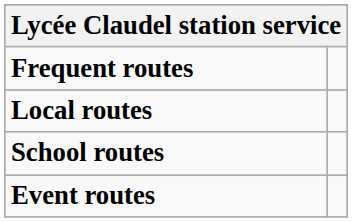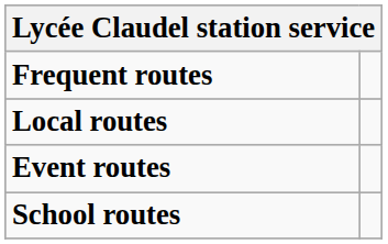rows swapped: Event routes <-> School routes
